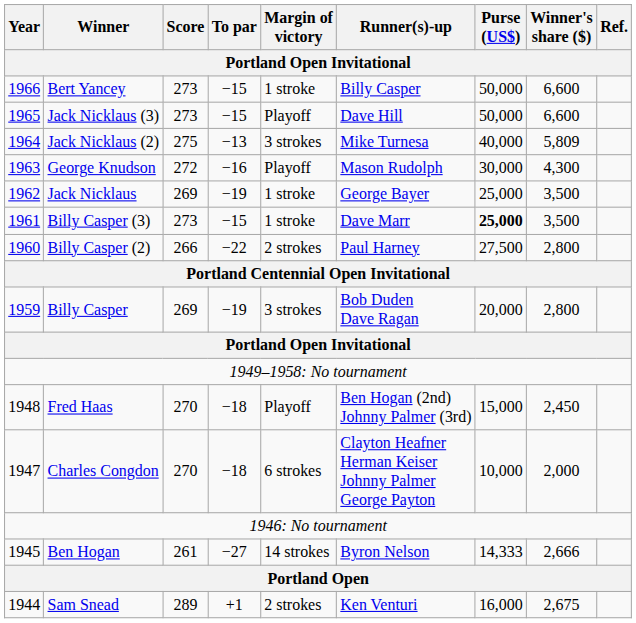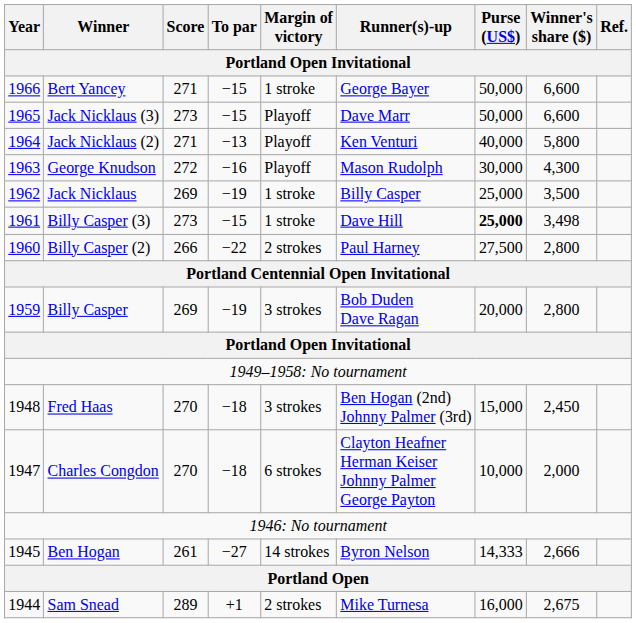Bert Yancey | Score: 273 -> 271
Bert Yancey | Runner(s)-up: Billy Casper -> George Bayer
Jack Nicklaus (3) | Runner(s)-up: Dave Hill -> Dave Marr
Jack Nicklaus (2) | Score: 275 -> 271
Jack Nicklaus (2) | Margin of victory: 3 strokes -> Playoff
Jack Nicklaus (2) | Runner(s)-up: Mike Turnesa -> Ken Venturi
Jack Nicklaus (2) | Winner's share ($): 5,809 -> 5,800
Jack Nicklaus | Runner(s)-up: George Bayer -> Billy Casper
Billy Casper (3) | Runner(s)-up: Dave Marr -> Dave Hill
Billy Casper (3) | Winner's share ($): 3,500 -> 3,498
Fred Haas | Margin of victory: Playoff -> 3 strokes
Sam Snead | Runner(s)-up: Ken Venturi -> Mike Turnesa
